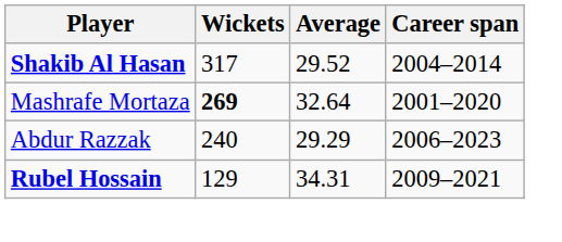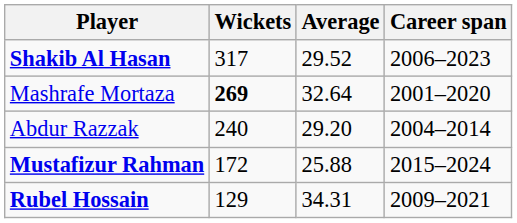Shakib Al Hasan | Career span: 2004–2014 -> 2006–2023
Abdur Razzak | Average: 29.29 -> 29.20
Abdur Razzak | Career span: 2006–2023 -> 2004–2014
+ row: Mustafizur Rahman | 172 | 25.88 | 2015–2024
